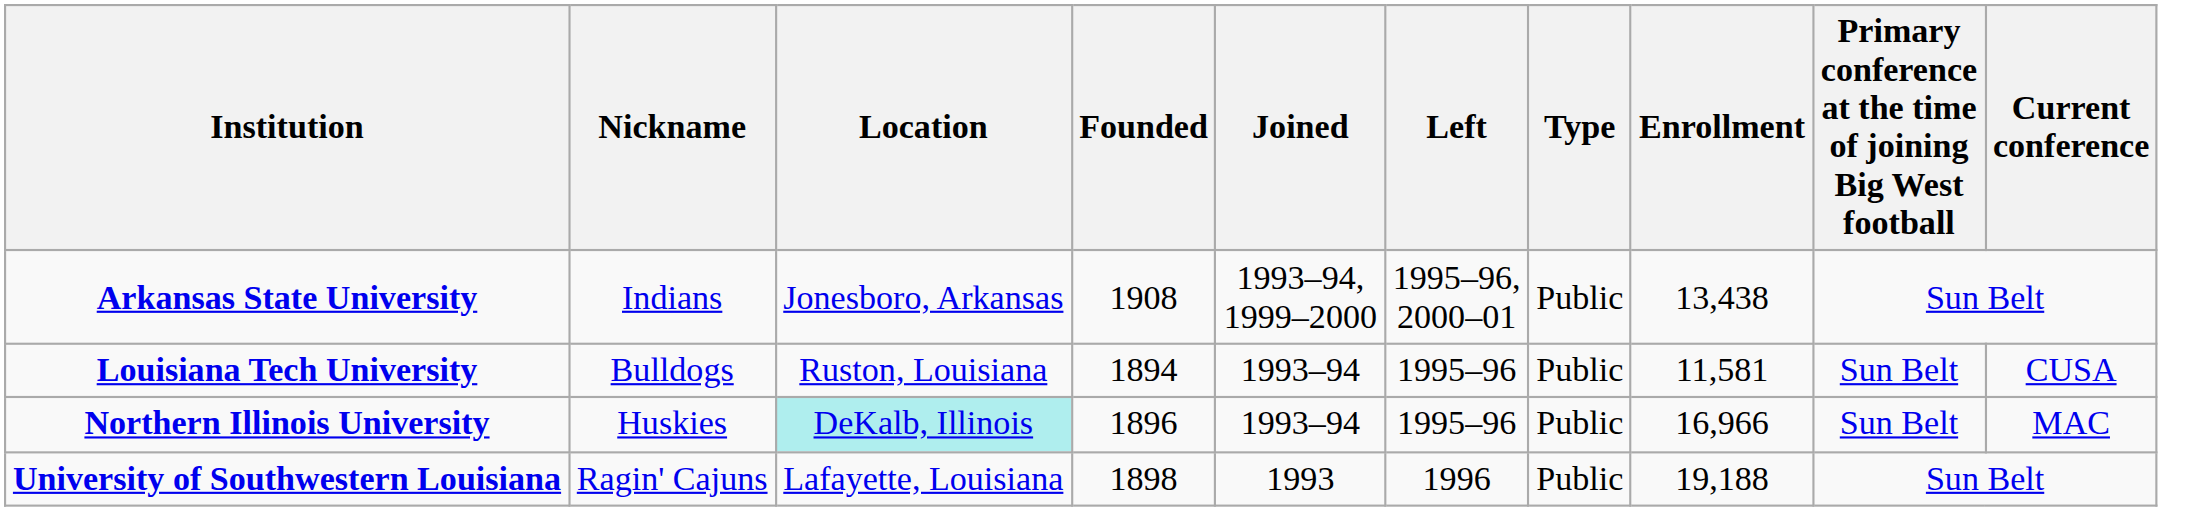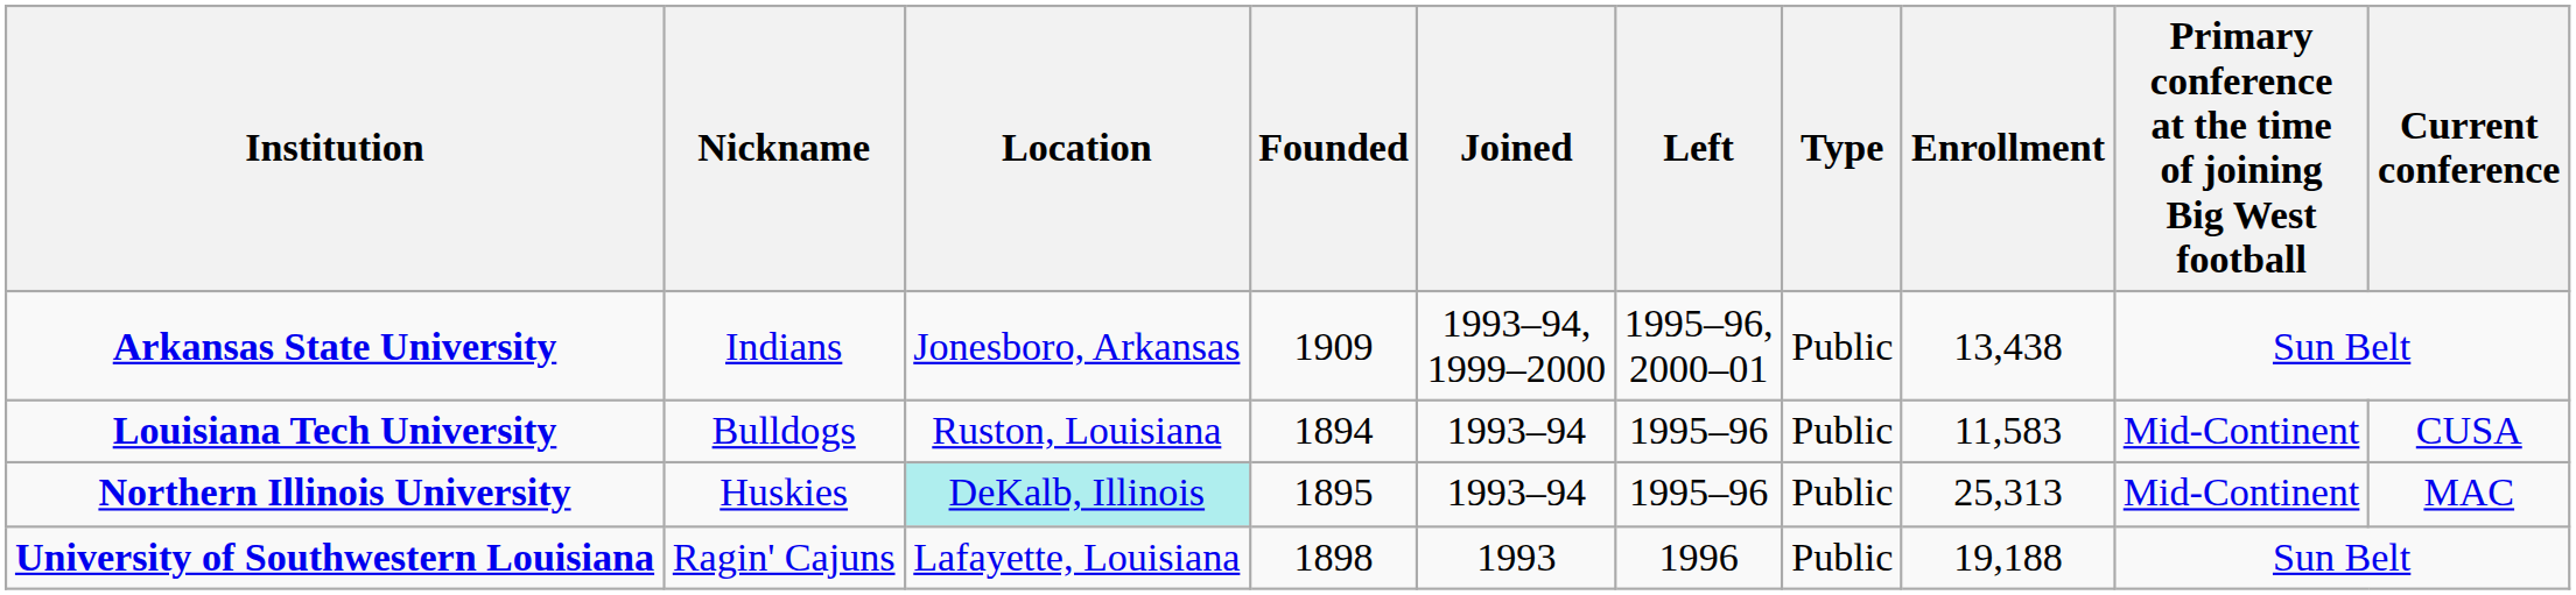Arkansas State University | Founded: 1908 -> 1909
Louisiana Tech University | Enrollment: 11,581 -> 11,583
Louisiana Tech University | Primary conference at the time of joining Big West football: Sun Belt -> Mid-Continent
Northern Illinois University | Founded: 1896 -> 1895
Northern Illinois University | Enrollment: 16,966 -> 25,313
Northern Illinois University | Primary conference at the time of joining Big West football: Sun Belt -> Mid-Continent
